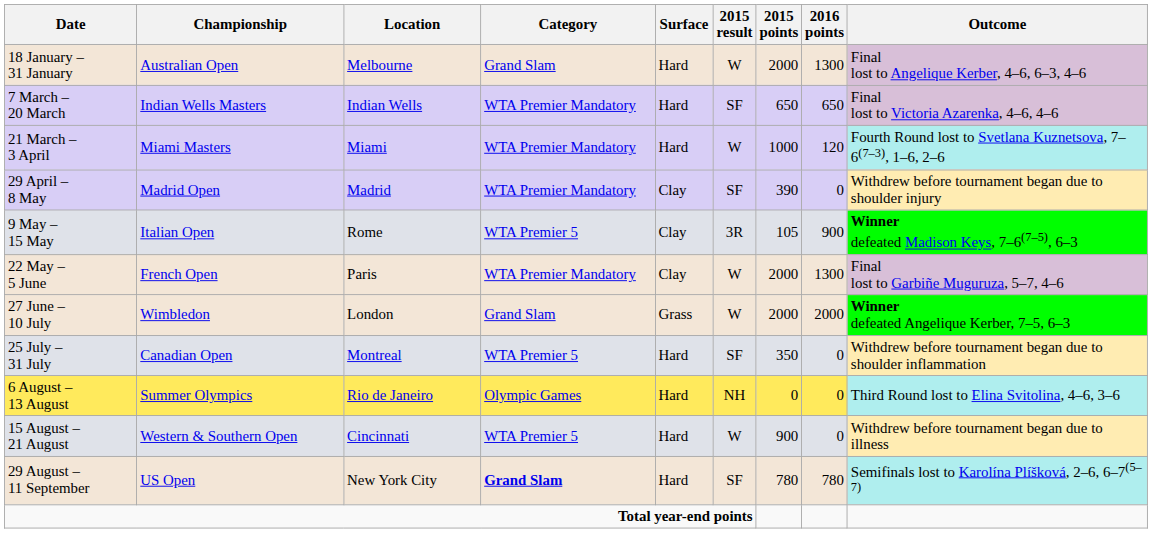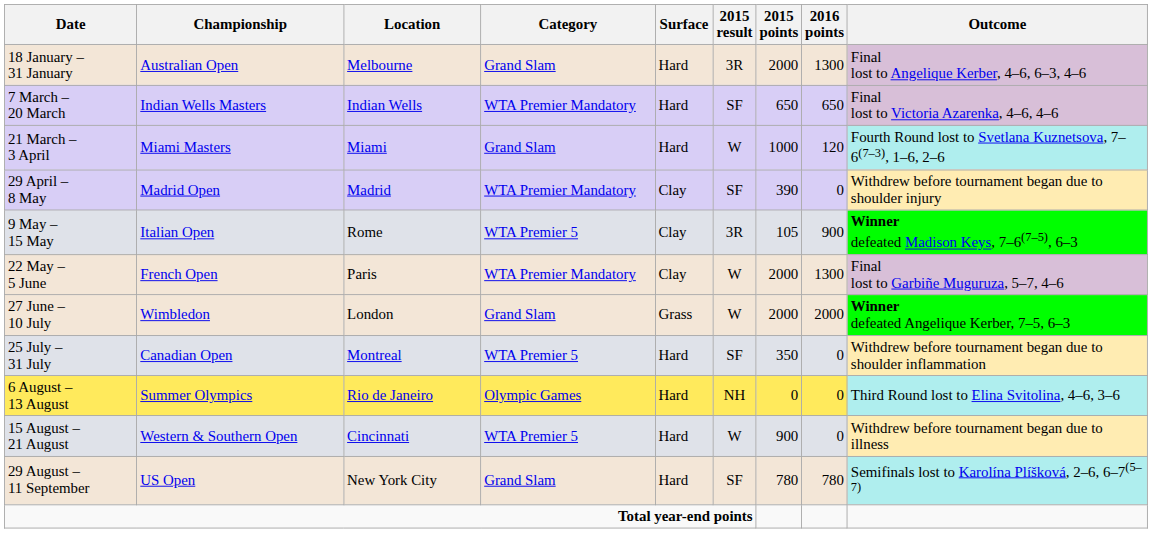18 January – 31 January | 2015 result: W -> 3R
21 March – 3 April | Category: WTA Premier Mandatory -> Grand Slam
29 August – 11 September | Category: bold -> normal
